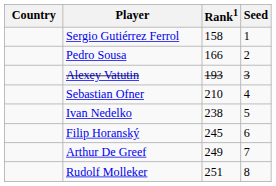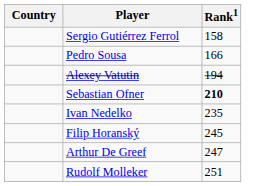- column: Seed | 1 | 2 | 3 | 4 | 5 | 6 | 7 | 8
Alexey Vatutin | Rank1: 193 -> 194
Sebastian Ofner | Rank1: normal -> bold
Ivan Nedelko | Rank1: 238 -> 235
Arthur De Greef | Rank1: 249 -> 247
